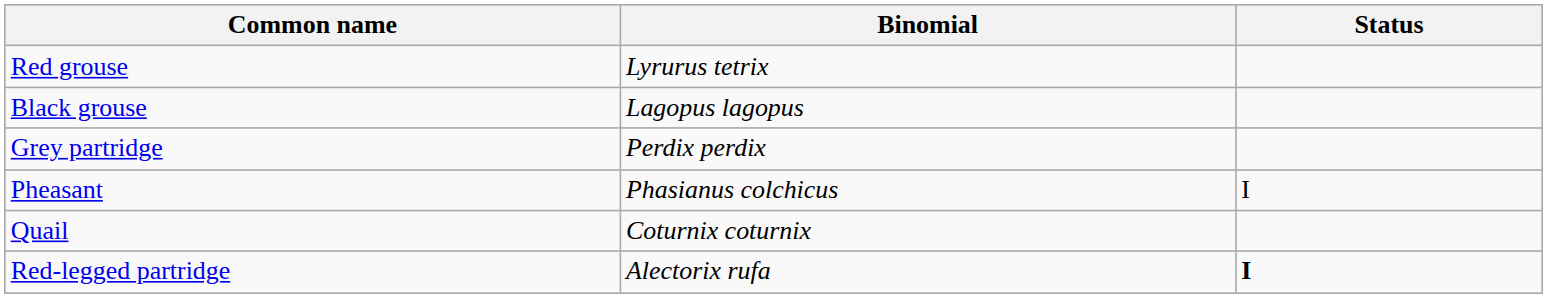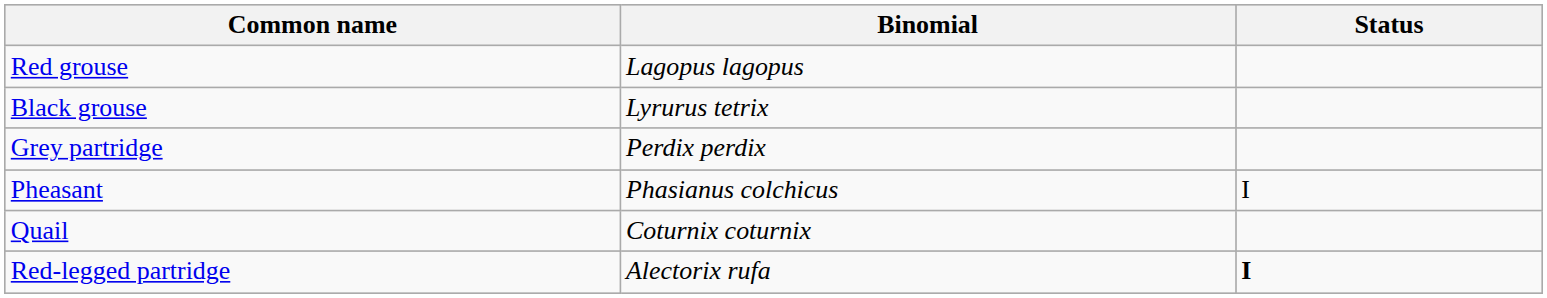Red grouse | Binomial: Lyrurus tetrix -> Lagopus lagopus
Black grouse | Binomial: Lagopus lagopus -> Lyrurus tetrix
